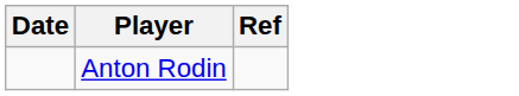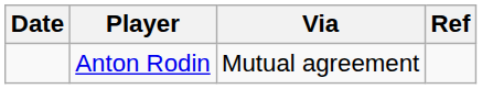+ column: Via | Mutual agreement
